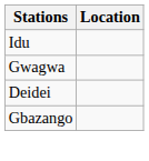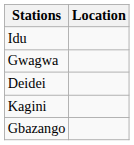+ row: Kagini
